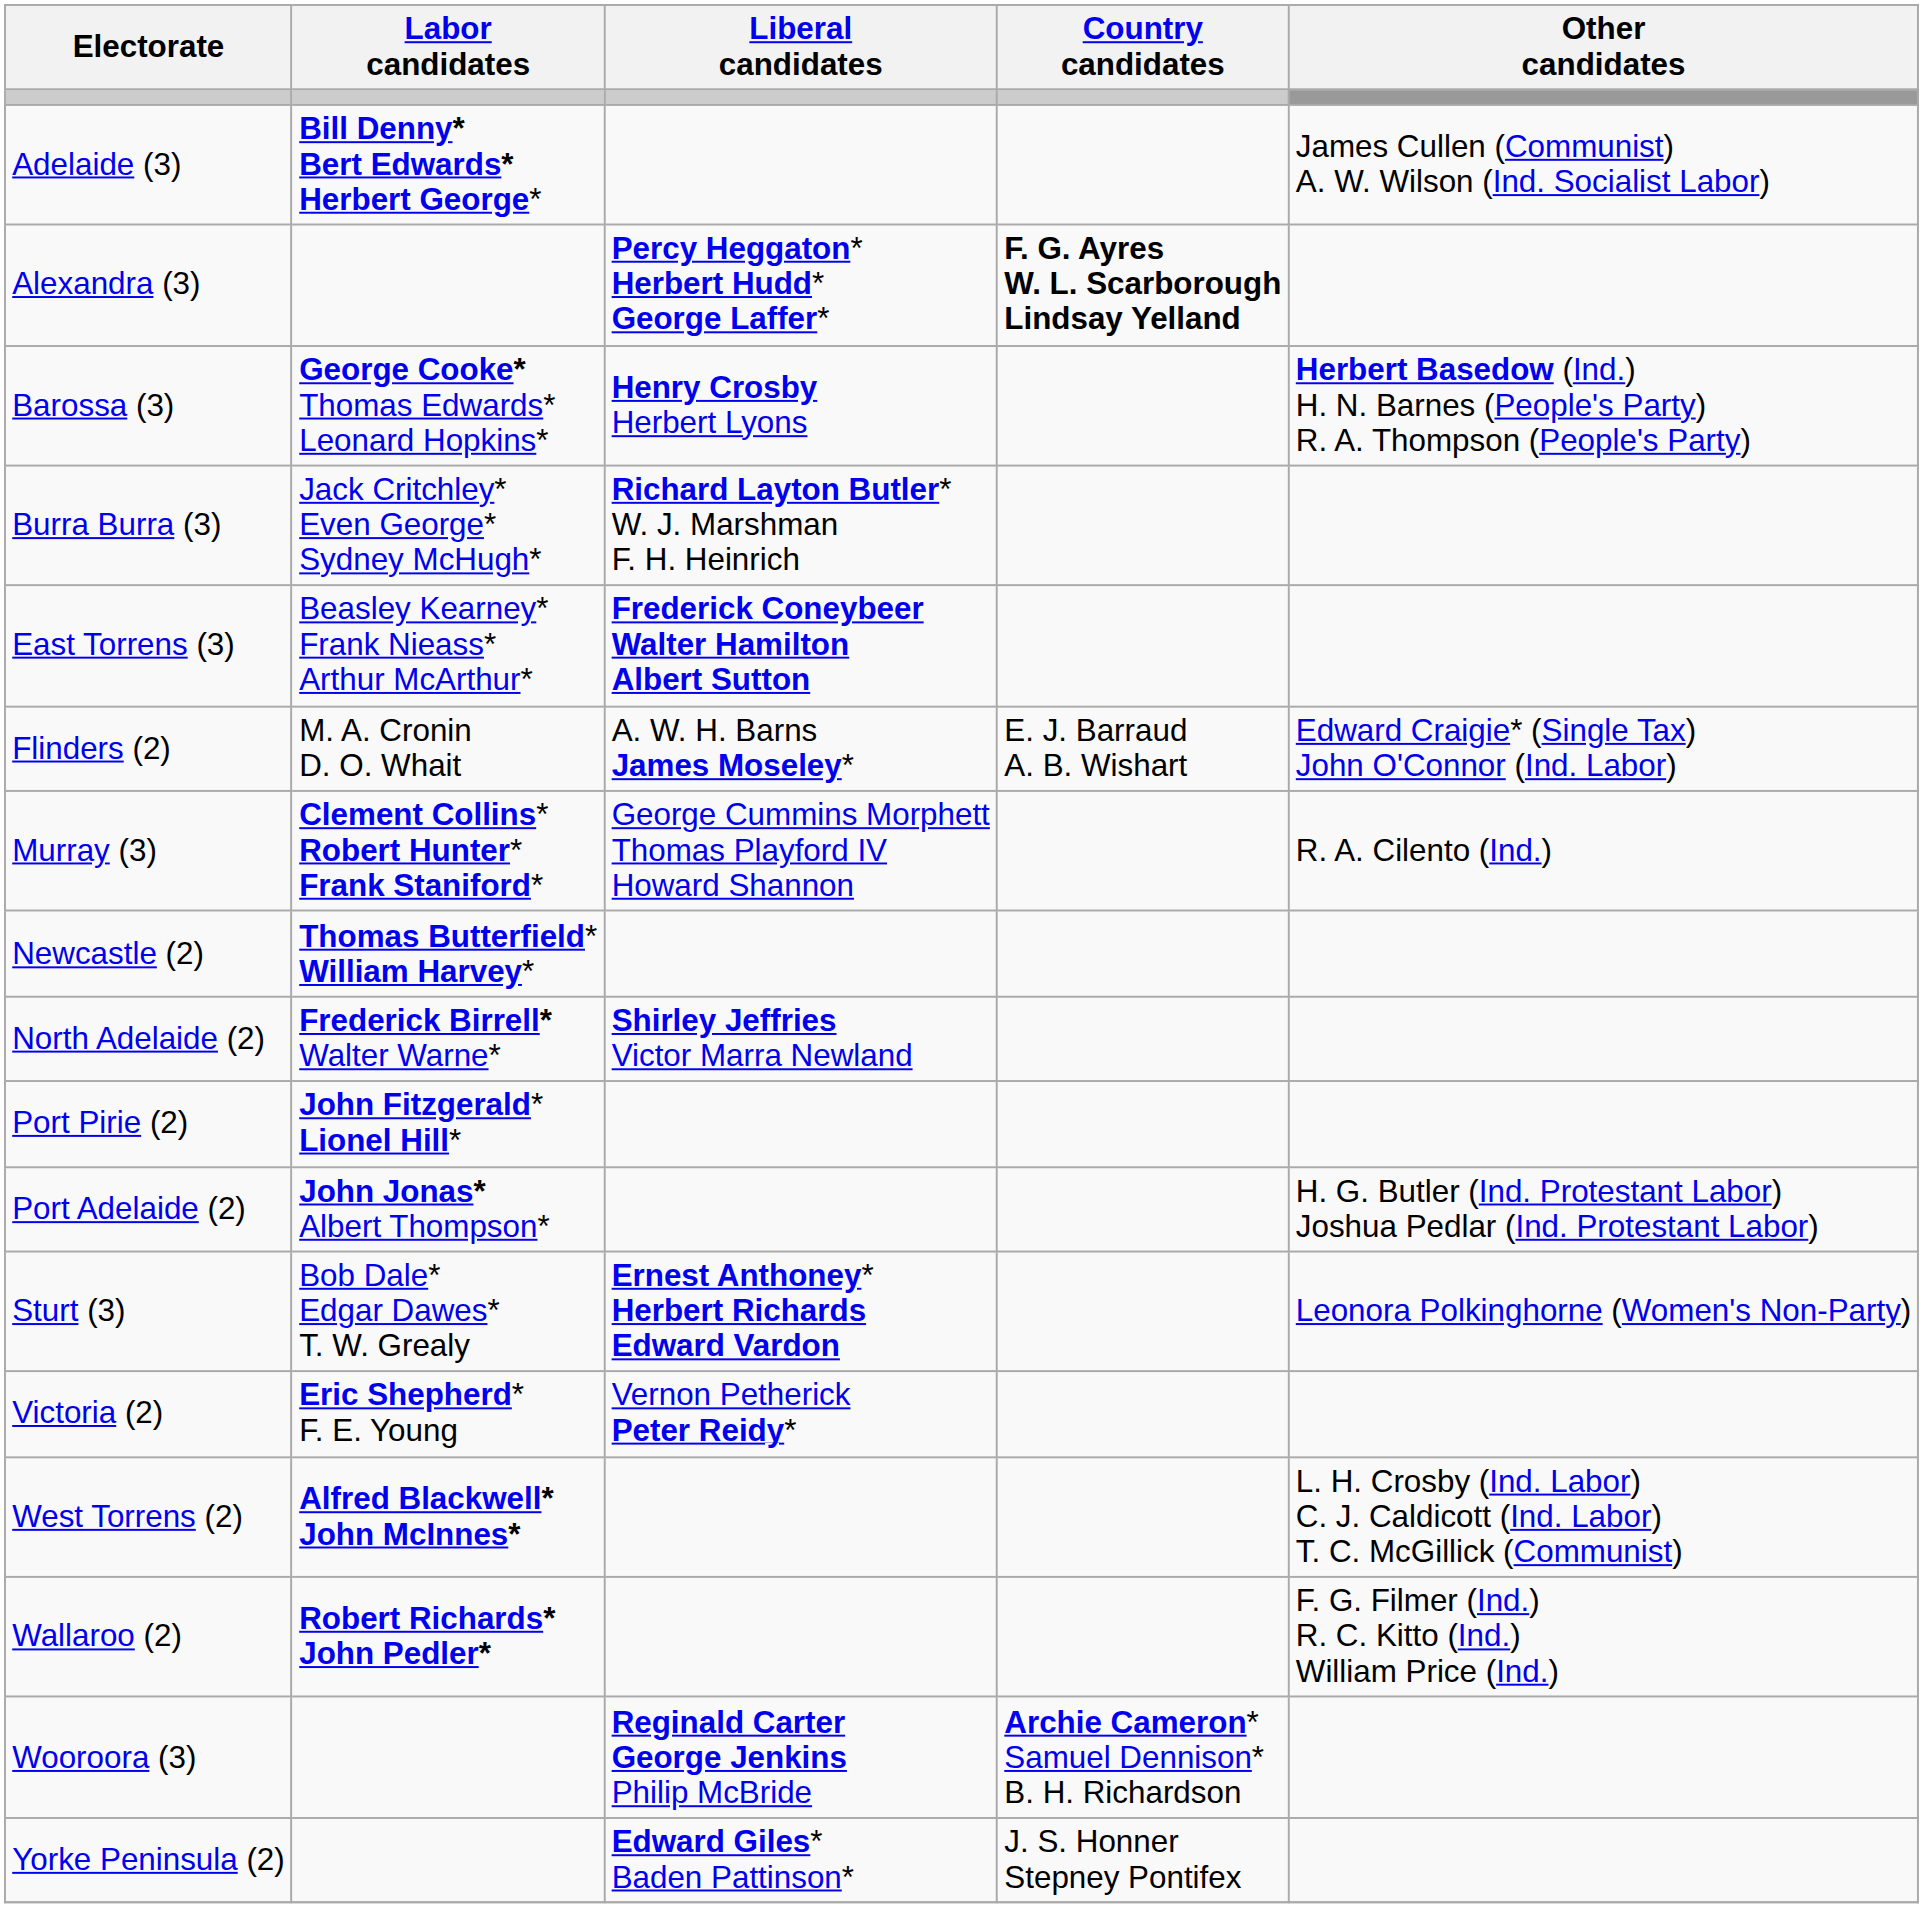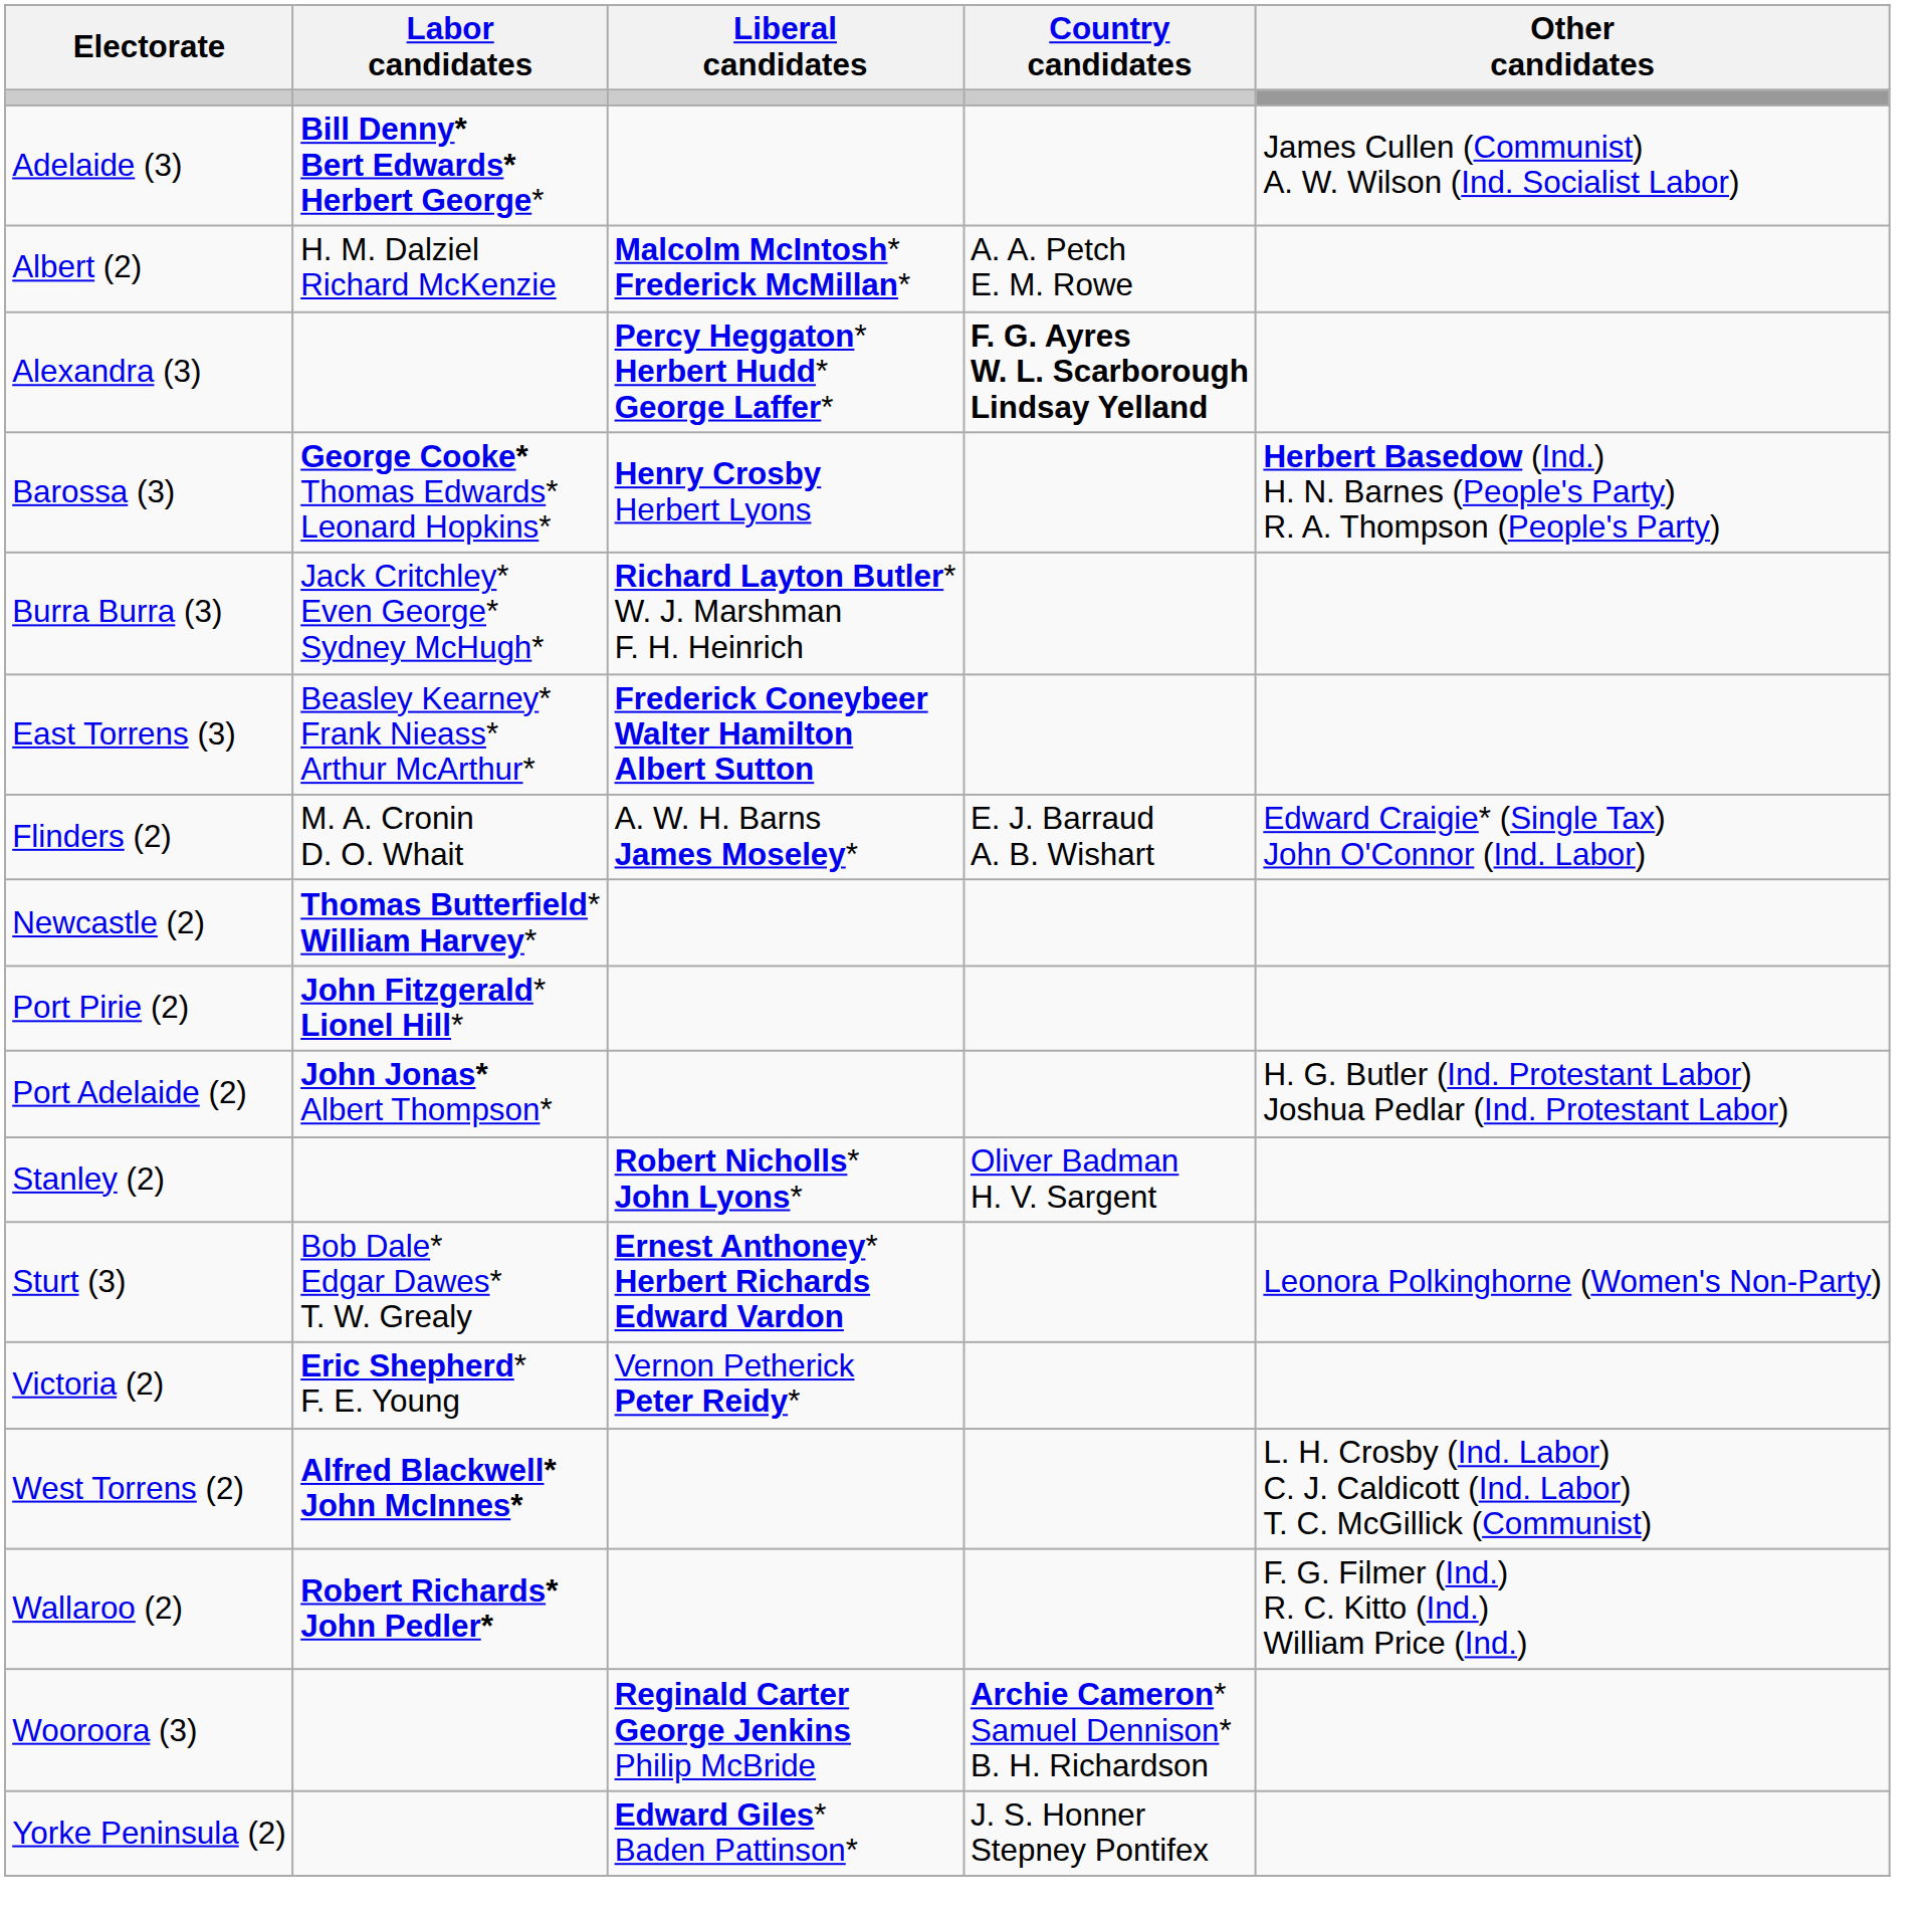+ row: Albert (2) | H. M. Dalziel Richard McKenzie | Malcolm McIntosh* Frederick McMillan* | A. A. Petch E. M. Rowe
- row: Murray (3) | Clement Collins* Robert Hunter* Frank Staniford* | George Cummins Morphett Thomas Playford IV Howard Shannon | R. A. Cilento (Ind.)
- row: North Adelaide (2) | Frederick Birrell* Walter Warne* | Shirley Jeffries Victor Marra Newland
+ row: Stanley (2) | Robert Nicholls* John Lyons* | Oliver Badman H. V. Sargent
